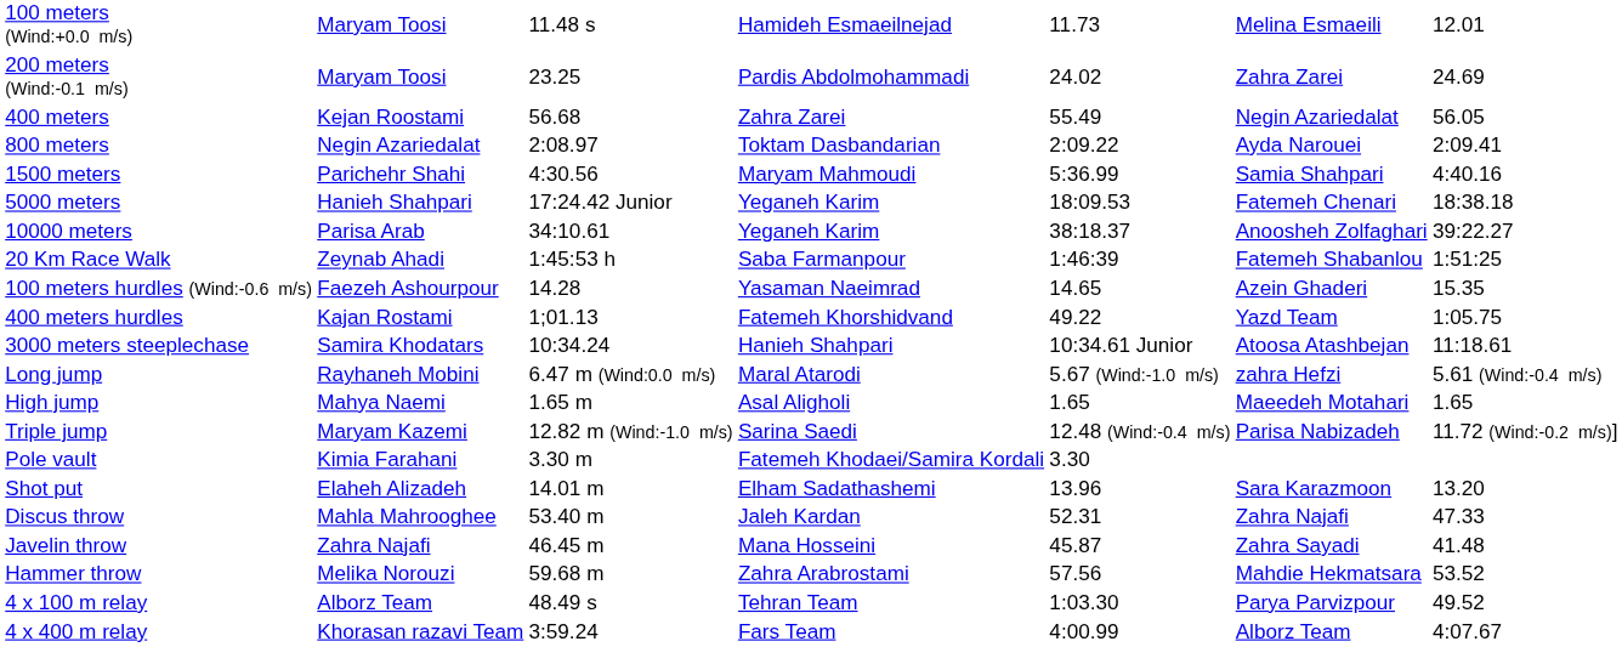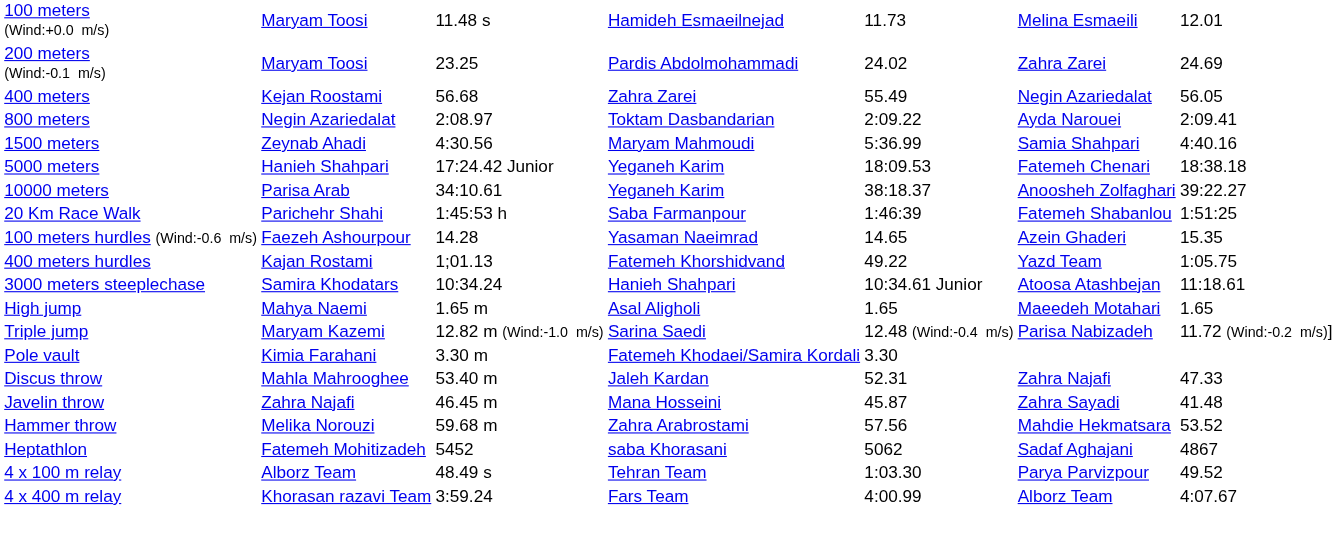1500 meters | column 2: Parichehr Shahi -> Zeynab Ahadi
20 Km Race Walk | column 2: Zeynab Ahadi -> Parichehr Shahi
- row: Long jump | Rayhaneh Mobini | 6.47 m (Wind:0.0 m/s) | Maral Atarodi | 5.67 (Wind:-1.0 m/s) | zahra Hefzi | 5.61 (Wind:-0.4 m/s)
- row: Shot put | Elaheh Alizadeh | 14.01 m | Elham Sadathashemi | 13.96 | Sara Karazmoon | 13.20
+ row: Heptathlon | Fatemeh Mohitizadeh | 5452 | saba Khorasani | 5062 | Sadaf Aghajani | 4867
